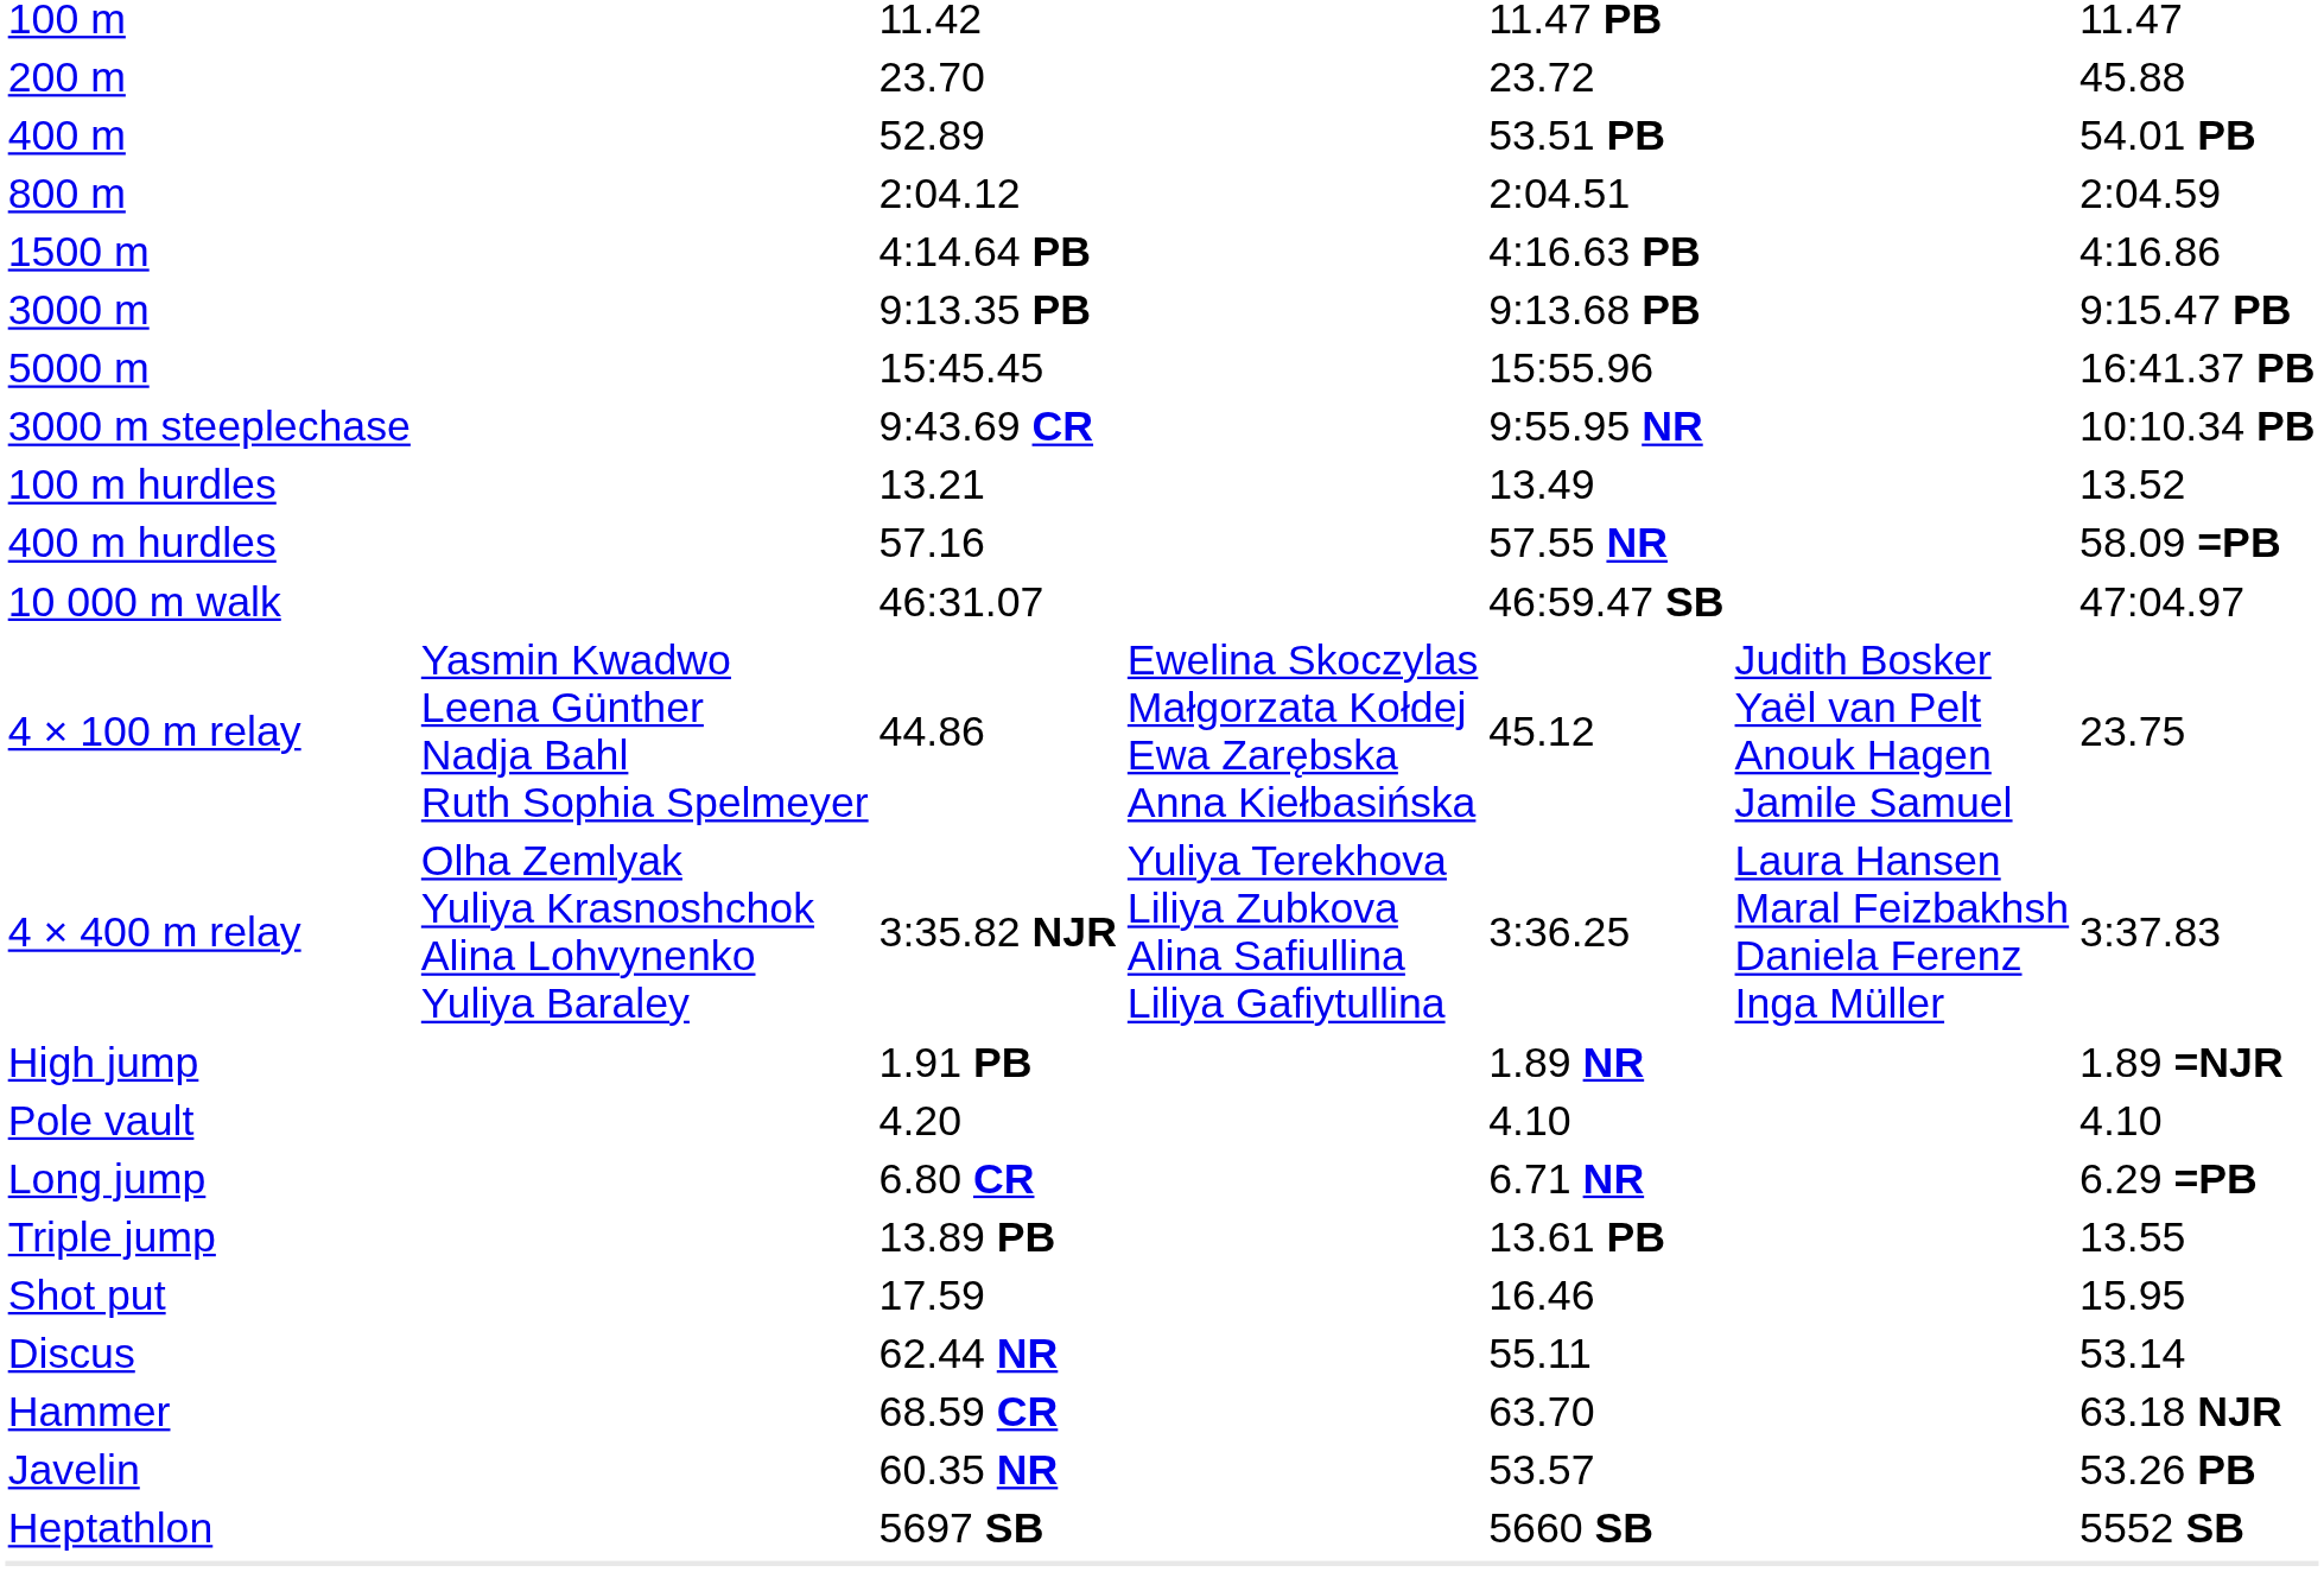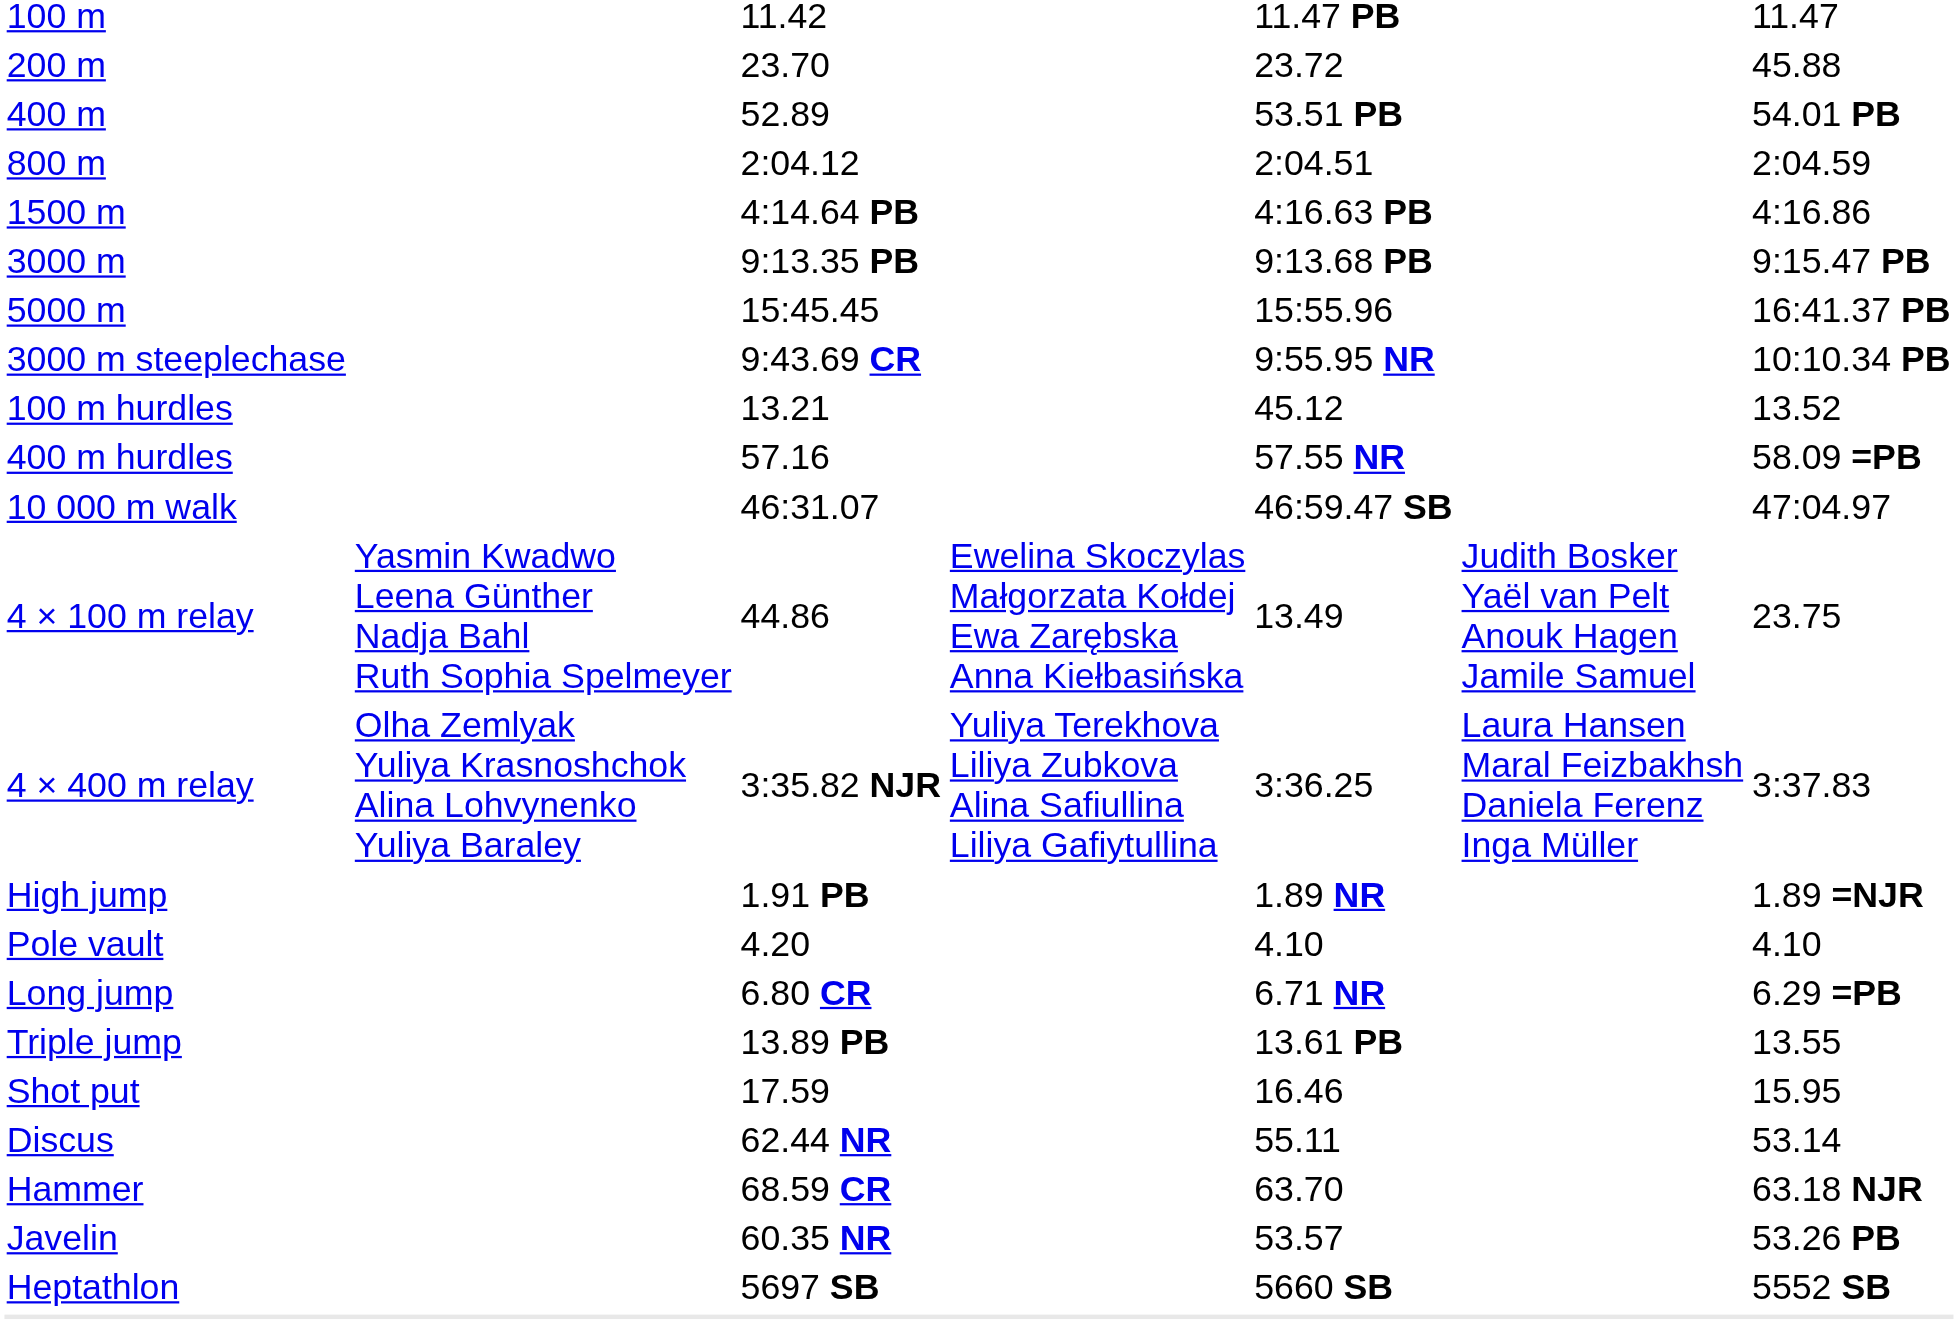100 m hurdles | column 5: 13.49 -> 45.12
4 × 100 m relay | column 5: 45.12 -> 13.49
